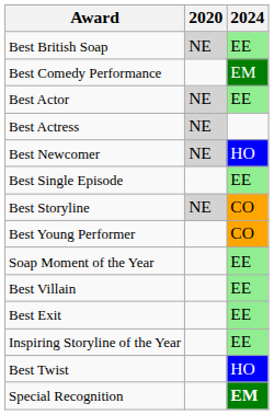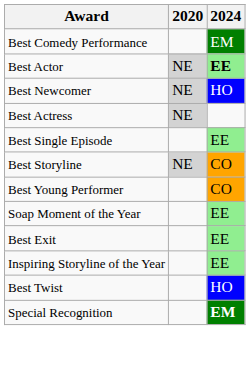- row: Best British Soap | NE | EE
Best Actor | 2024: normal -> bold
rows swapped: Best Actress <-> Best Newcomer
- row: Best Villain | EE
